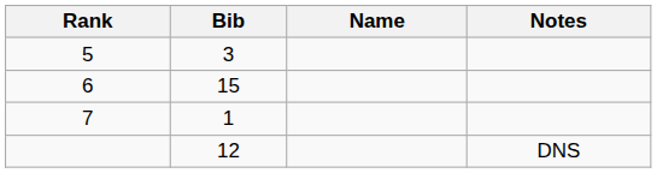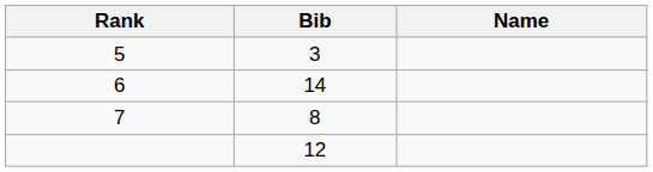- column: Notes | DNS
6 | Bib: 15 -> 14
7 | Bib: 1 -> 8
